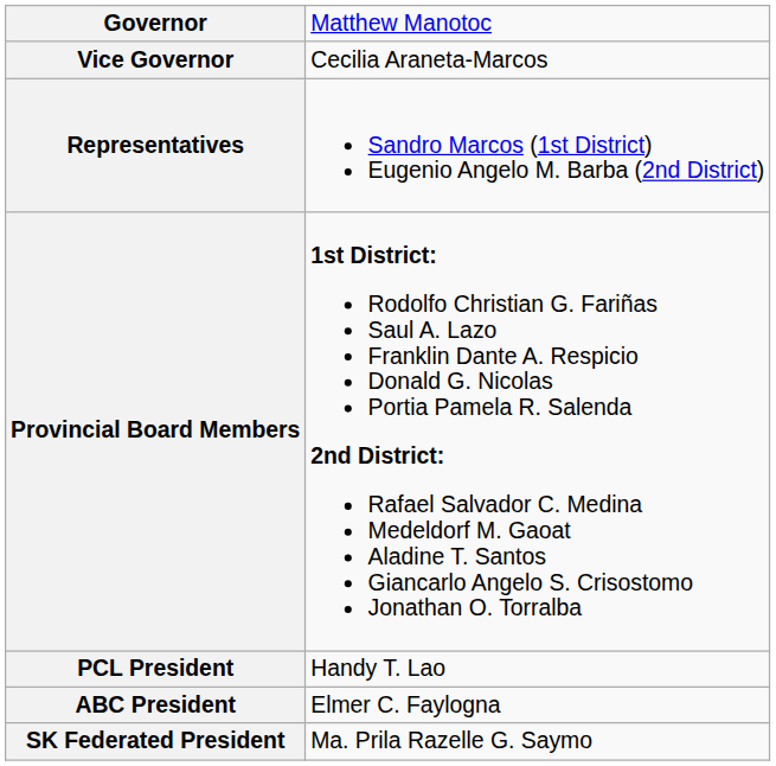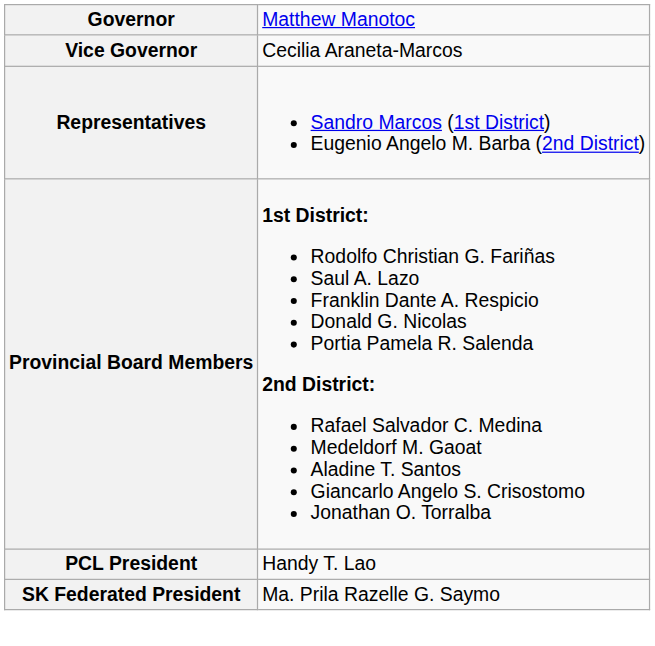- row: ABC President | Elmer C. Faylogna
